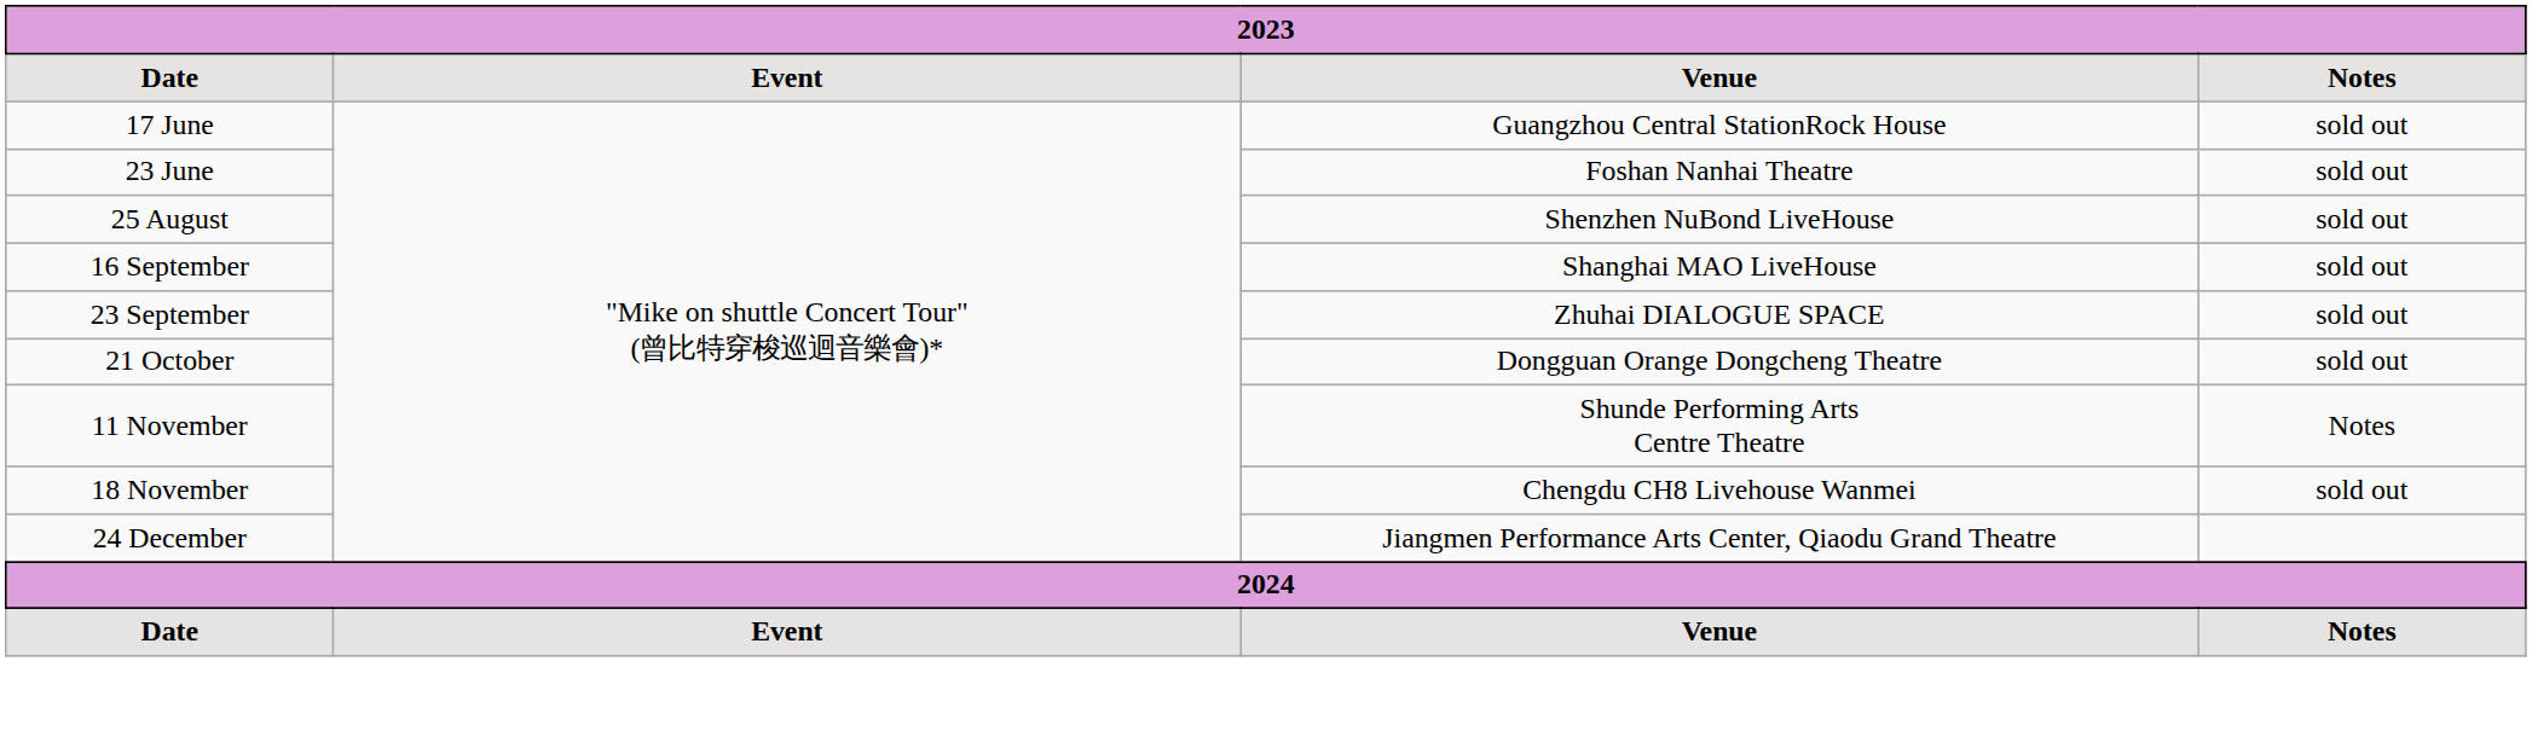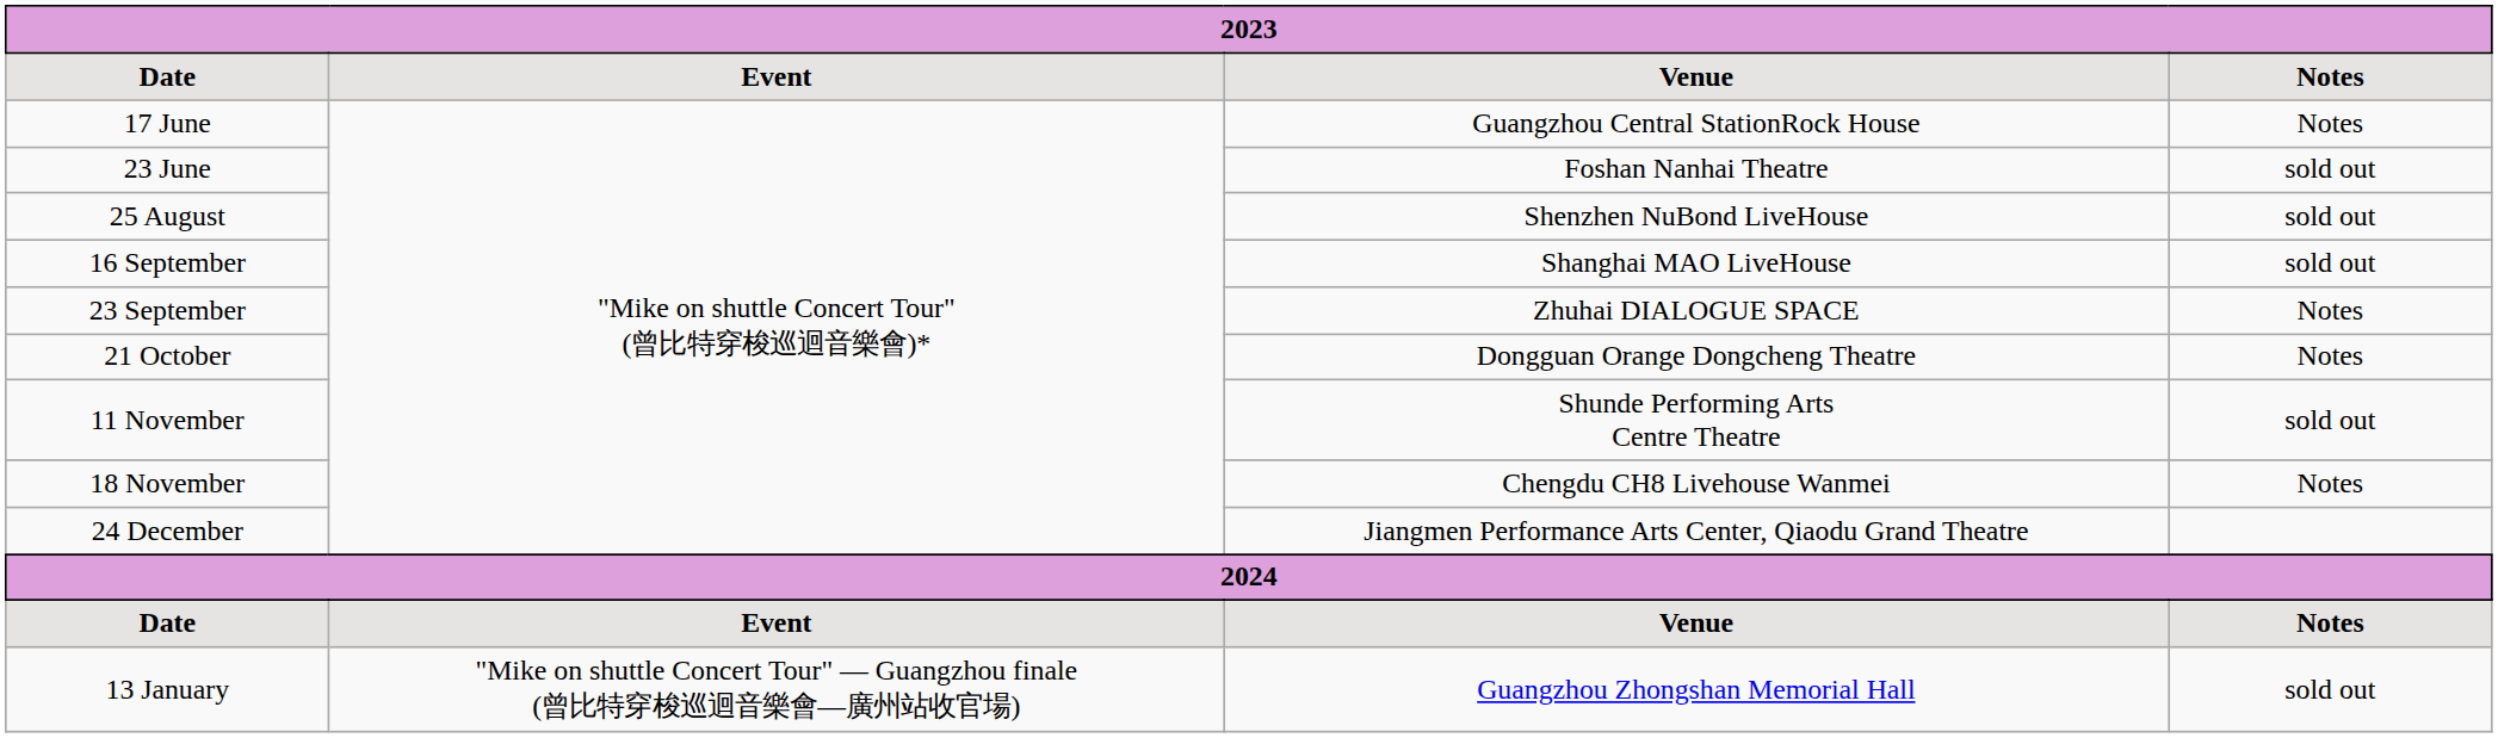17 June | column 4: sold out -> Notes
23 September | column 4: sold out -> Notes
21 October | column 4: sold out -> Notes
11 November | column 4: Notes -> sold out
18 November | column 4: sold out -> Notes
+ row: 13 January | "Mike on shuttle Concert Tour" — Guangzhou finale (曾比特穿梭巡迴音樂會—廣州站收官場) | Guangzhou Zhongshan Memorial Hall | sold out
